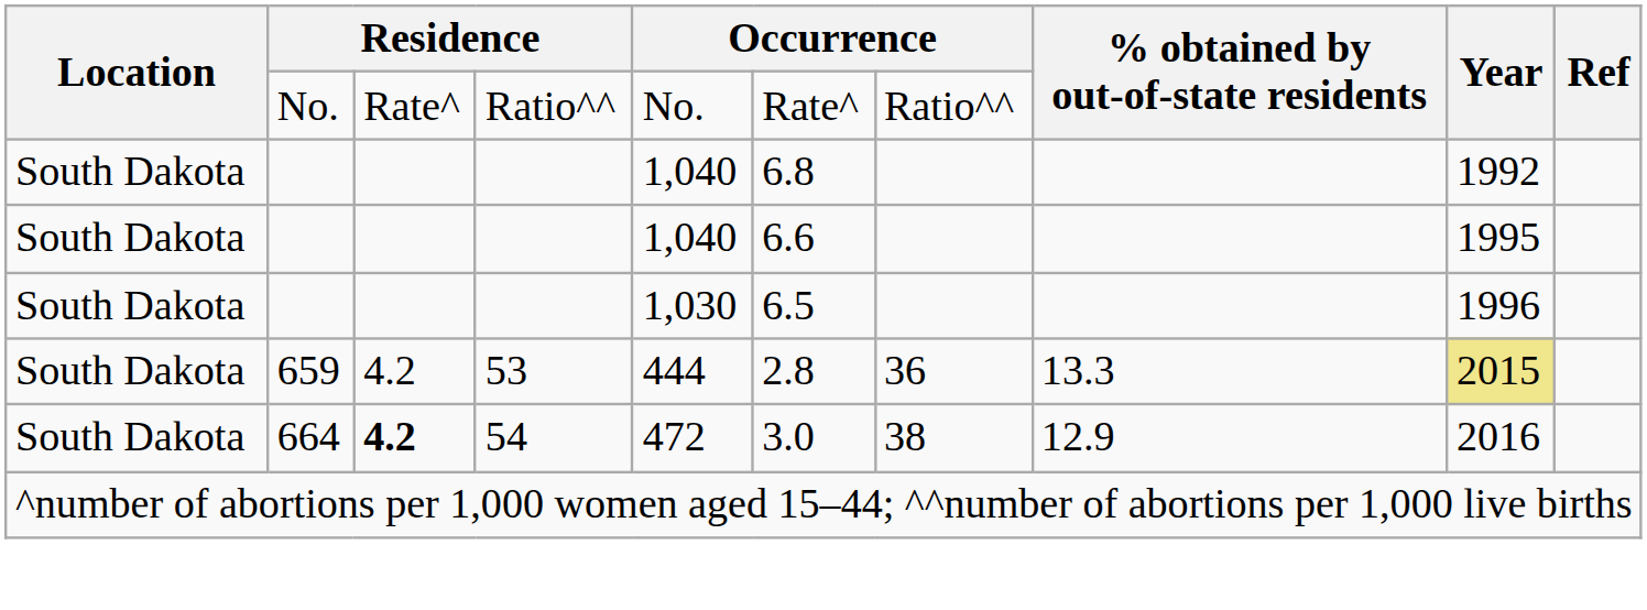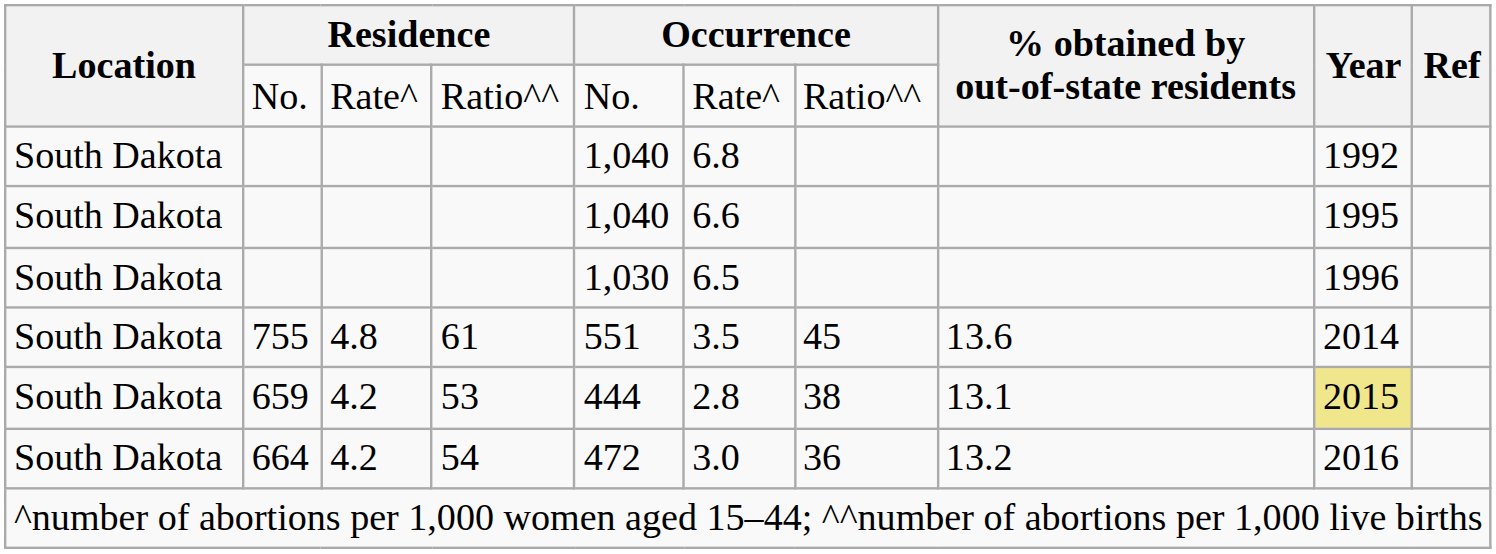+ row: South Dakota | 755 | 4.8 | 61 | 551 | 3.5 | 45 | 13.6 | 2014
659 | column 7: 36 -> 38
659 | % obtained by out-of-state residents: 13.3 -> 13.1
664 | column 3: bold -> normal
664 | column 7: 38 -> 36
664 | % obtained by out-of-state residents: 12.9 -> 13.2
